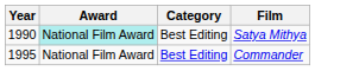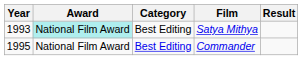+ column: Result
Satya Mithya | Year: 1990 -> 1993
